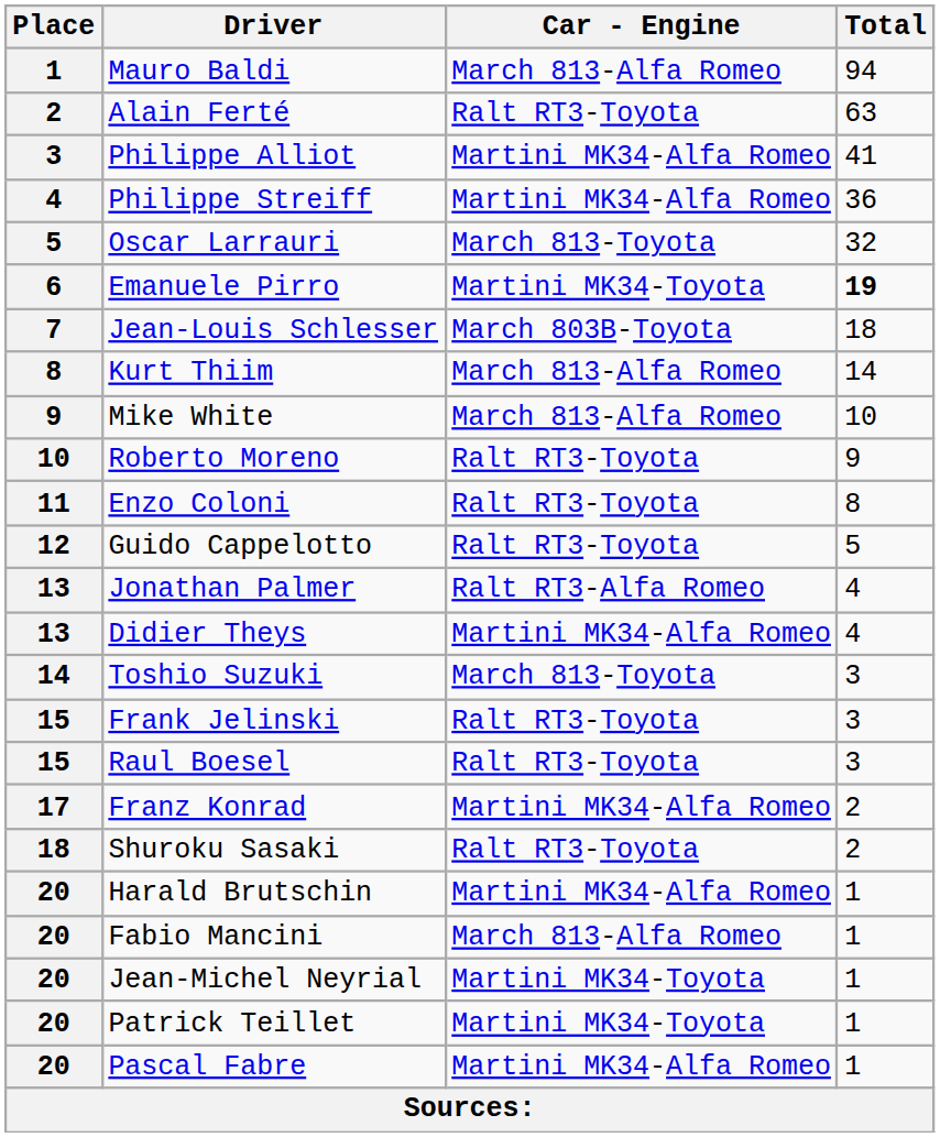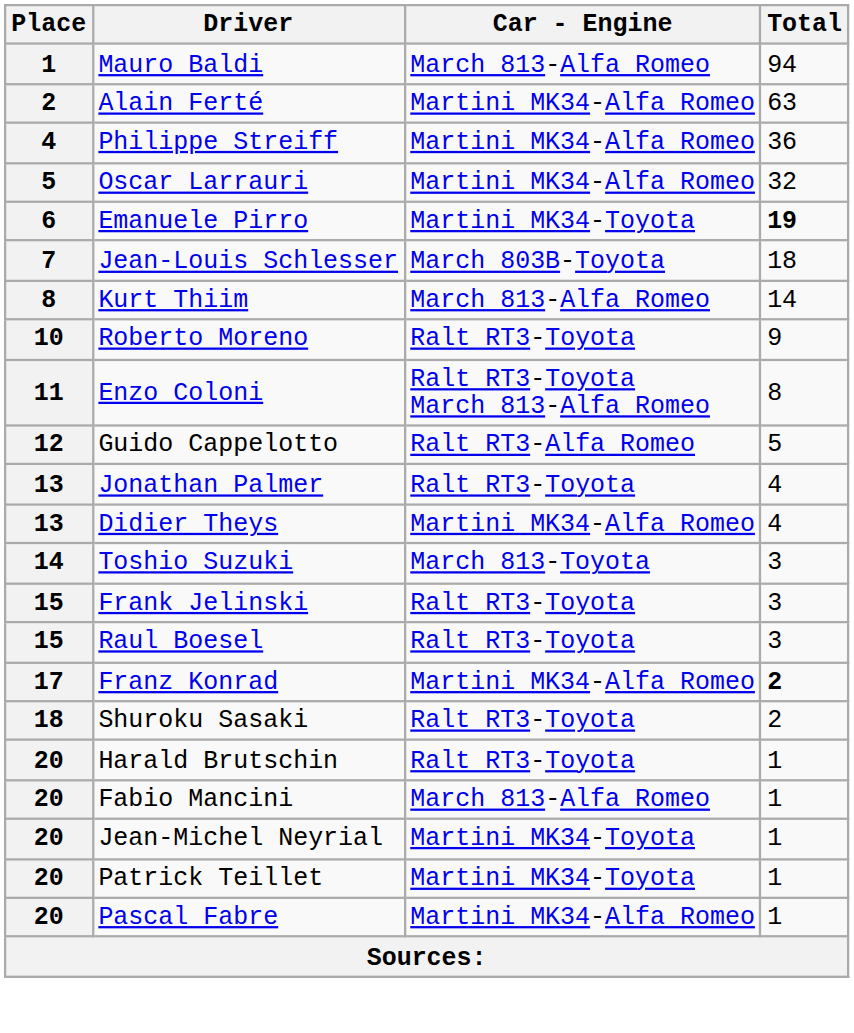Alain Ferté | Car - Engine: Ralt RT3-Toyota -> Martini MK34-Alfa Romeo
- row: 3 | Philippe Alliot | Martini MK34-Alfa Romeo | 41
Oscar Larrauri | Car - Engine: March 813-Toyota -> Martini MK34-Alfa Romeo
- row: 9 | Mike White | March 813-Alfa Romeo | 10
Enzo Coloni | Car - Engine: Ralt RT3-Toyota -> Ralt RT3-Toyota March 813-Alfa Romeo
Guido Cappelotto | Car - Engine: Ralt RT3-Toyota -> Ralt RT3-Alfa Romeo
Jonathan Palmer | Car - Engine: Ralt RT3-Alfa Romeo -> Ralt RT3-Toyota
Franz Konrad | Total: normal -> bold
Harald Brutschin | Car - Engine: Martini MK34-Alfa Romeo -> Ralt RT3-Toyota
